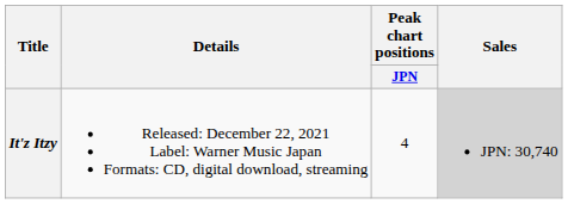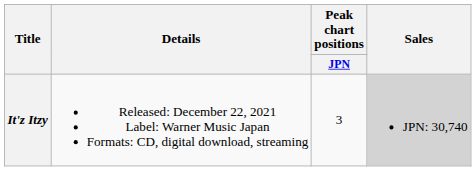It'z Itzy | Peak chart positions / JPN: 4 -> 3
